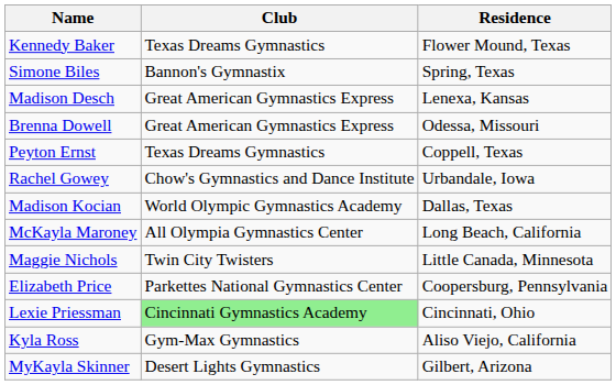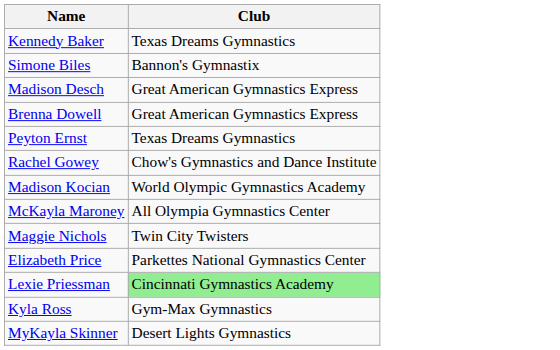- column: Residence | Flower Mound, Texas | Spring, Texas | Lenexa, Kansas | Odessa, Missouri | Coppell, Texas | Urbandale, Iowa | Dallas, Texas | Long Beach, California | Little Canada, Minnesota | Coopersburg, Pennsylvania | Cincinnati, Ohio | Aliso Viejo, California | Gilbert, Arizona
